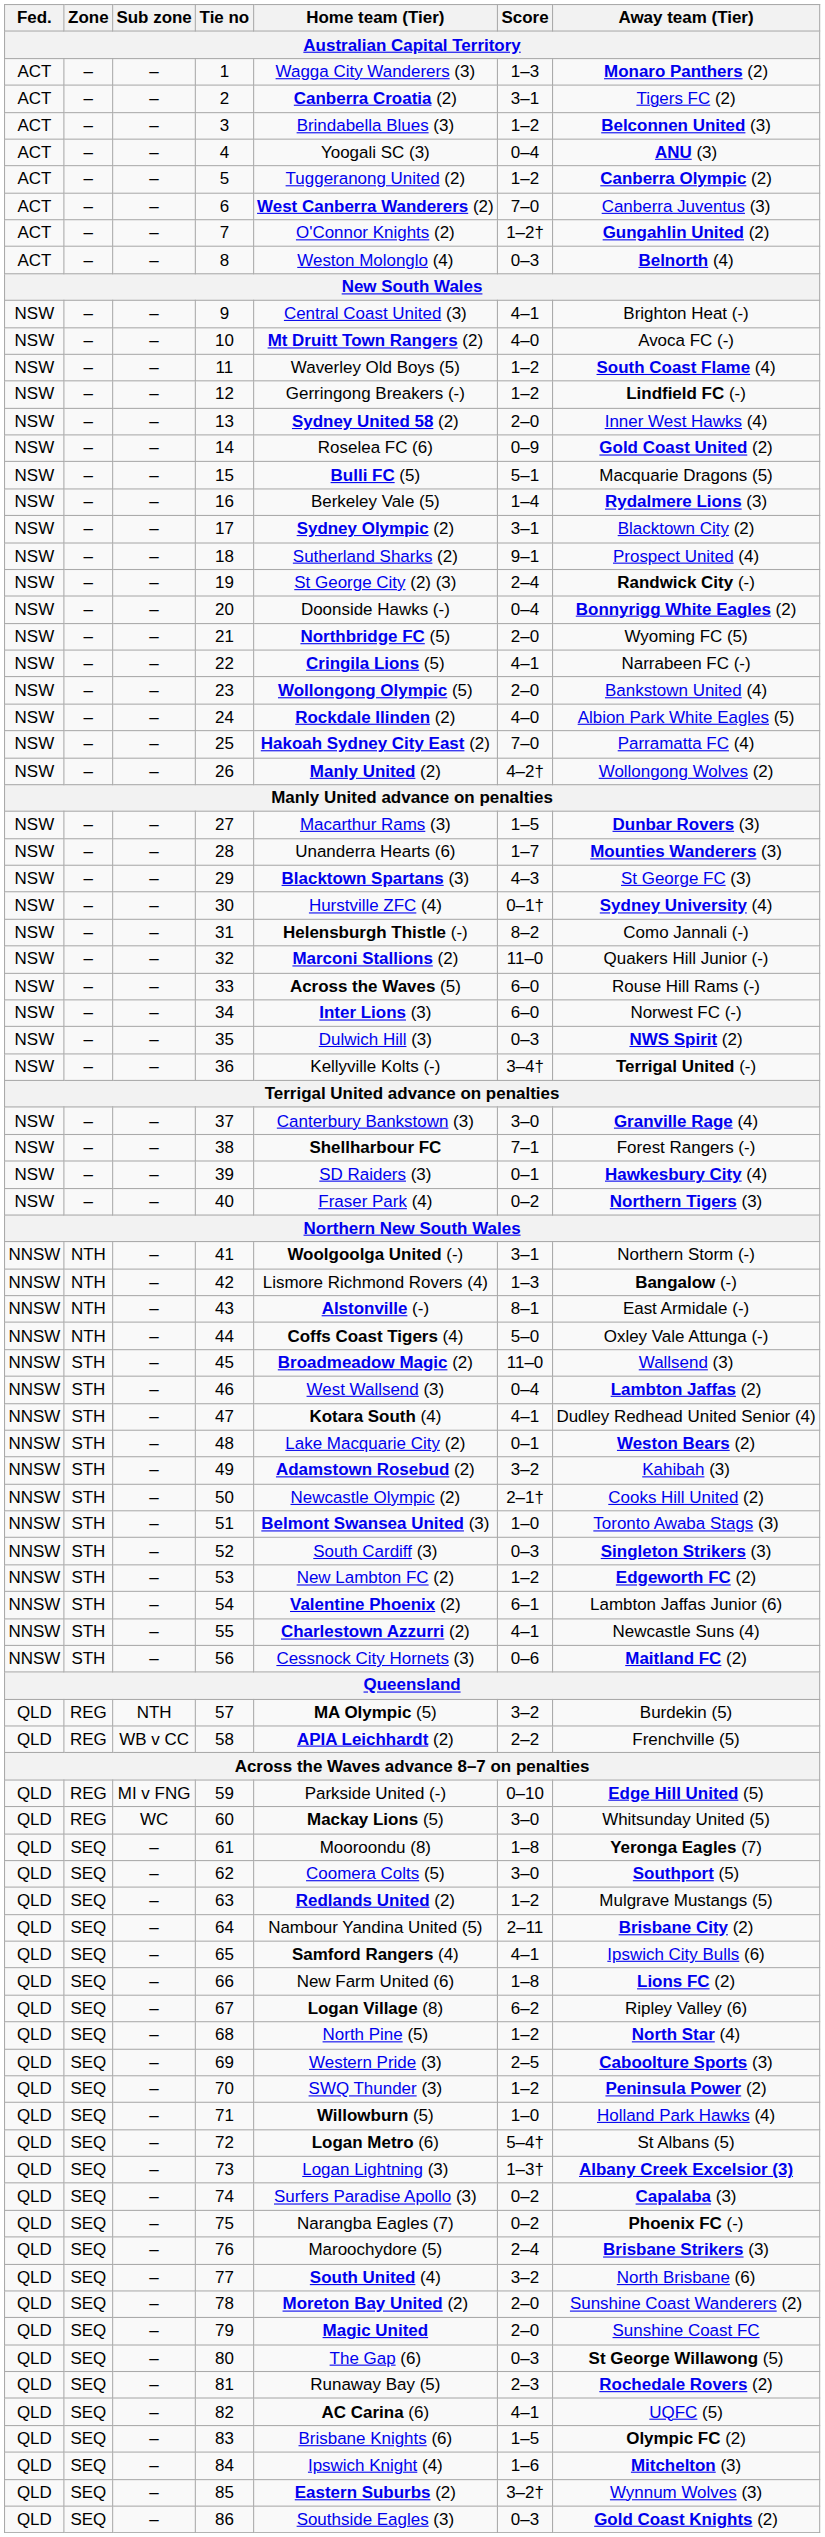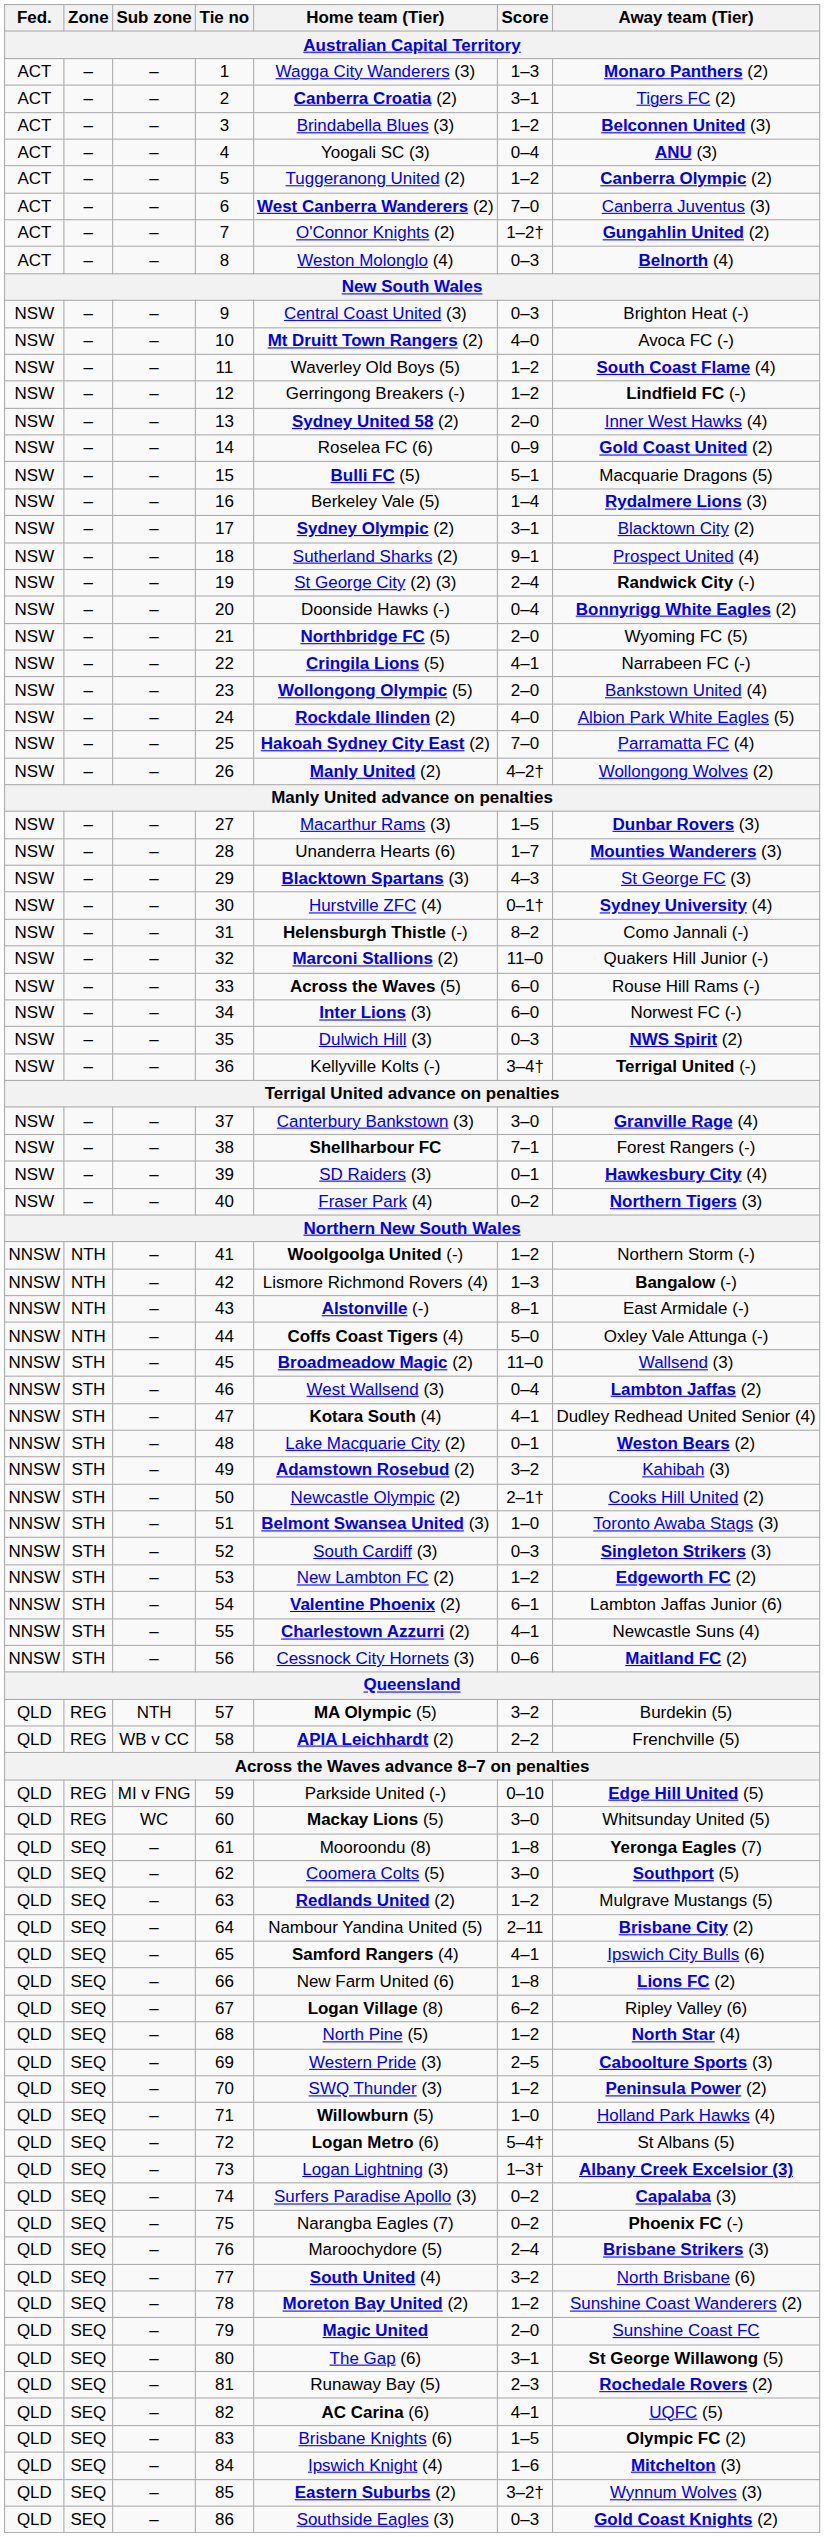9 | Score: 4–1 -> 0–3
41 | Score: 3–1 -> 1–2
78 | Score: 2–0 -> 1–2
80 | Score: 0–3 -> 3–1
